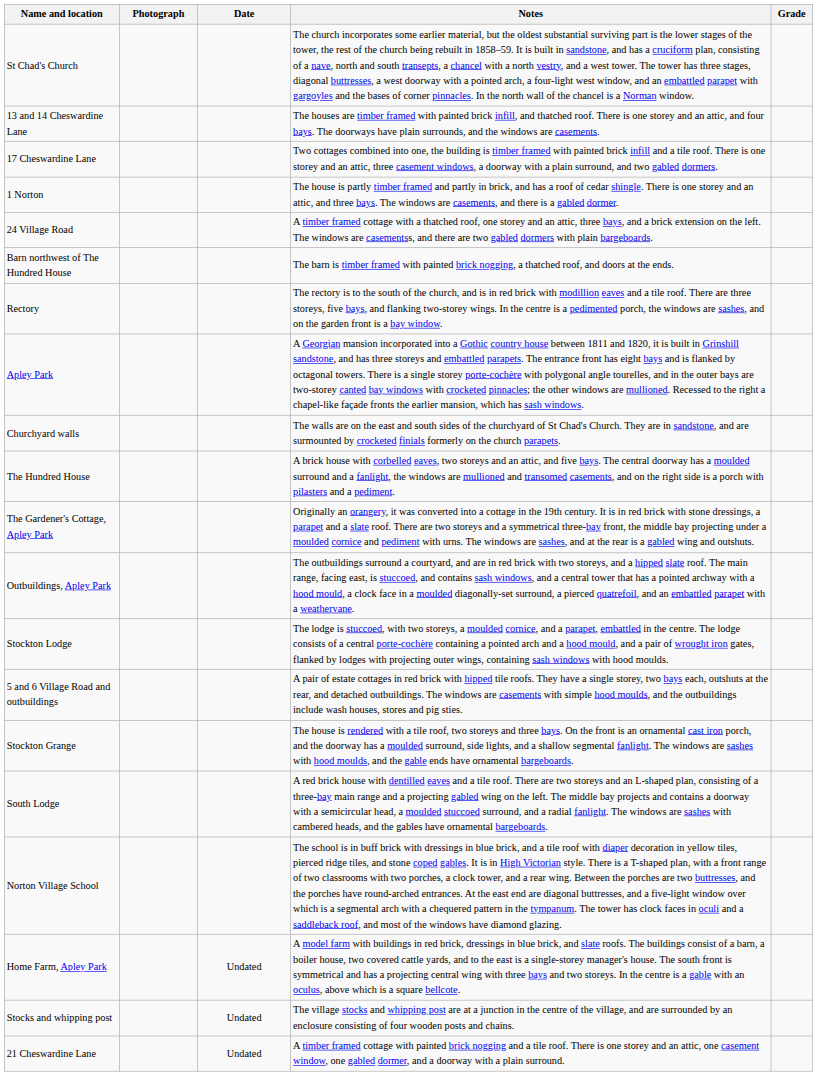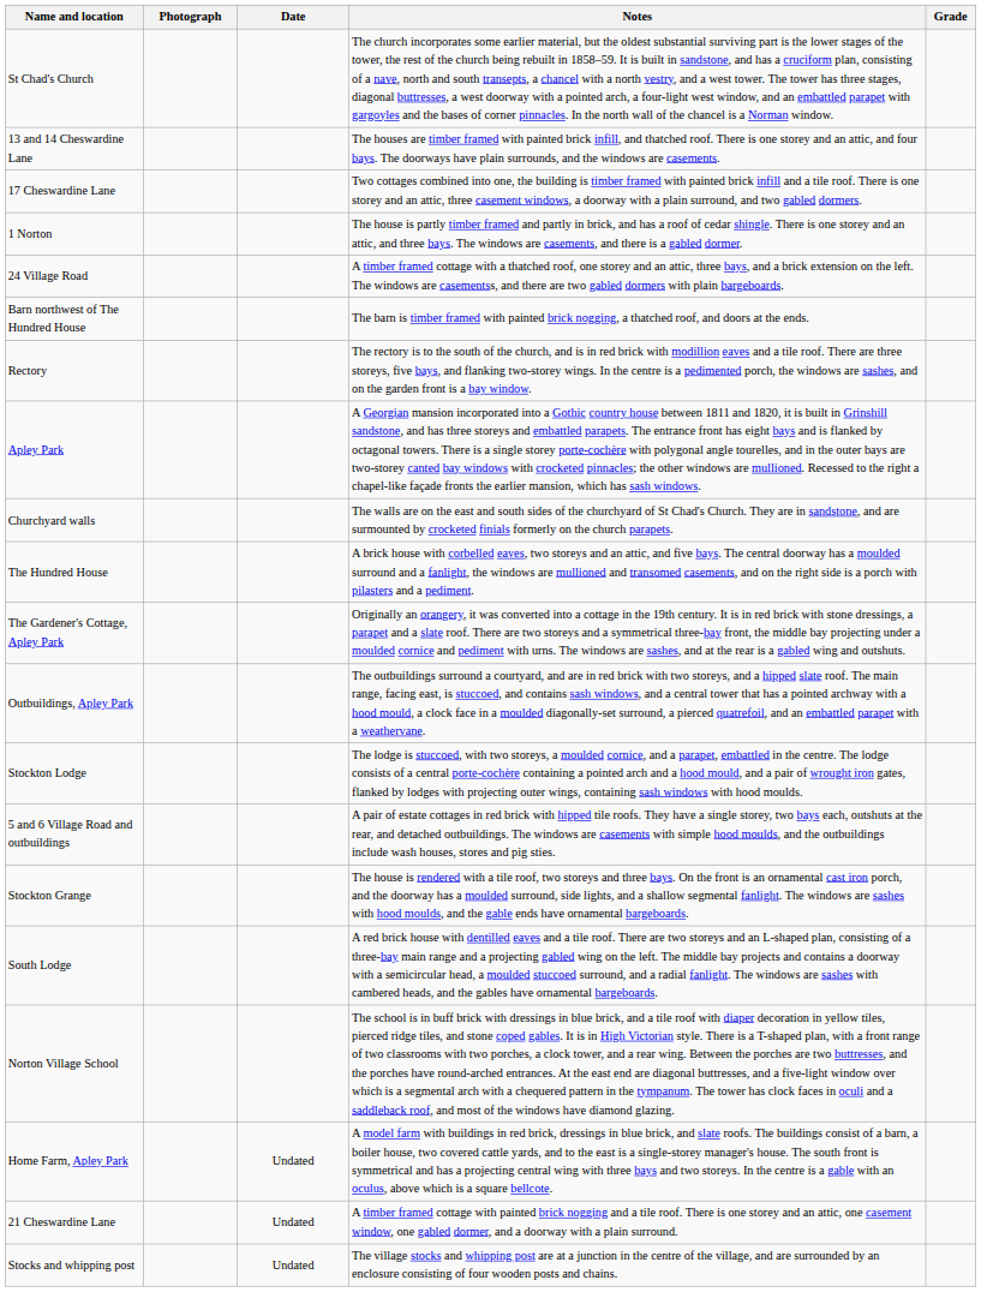rows swapped: 21 Cheswardine Lane <-> Stocks and whipping post
